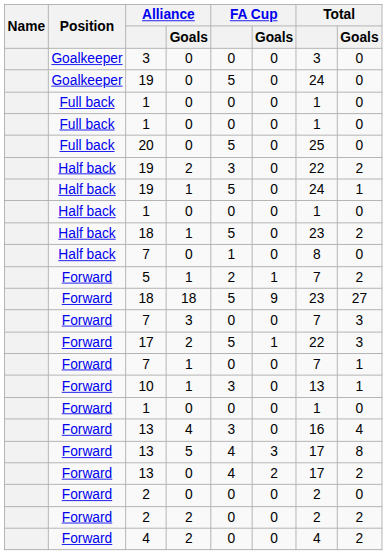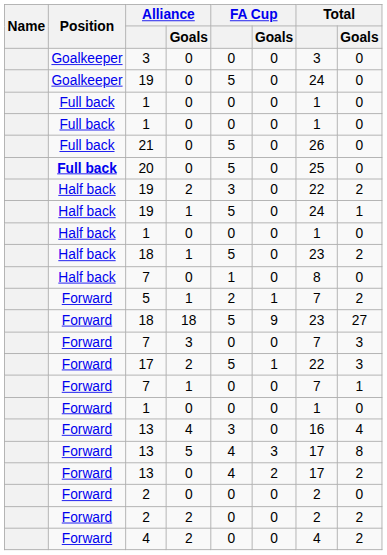+ row: Full back | 21 | 0 | 5 | 0 | 26 | 0
20 | Position: normal -> bold
- row: Forward | 10 | 1 | 3 | 0 | 13 | 1
